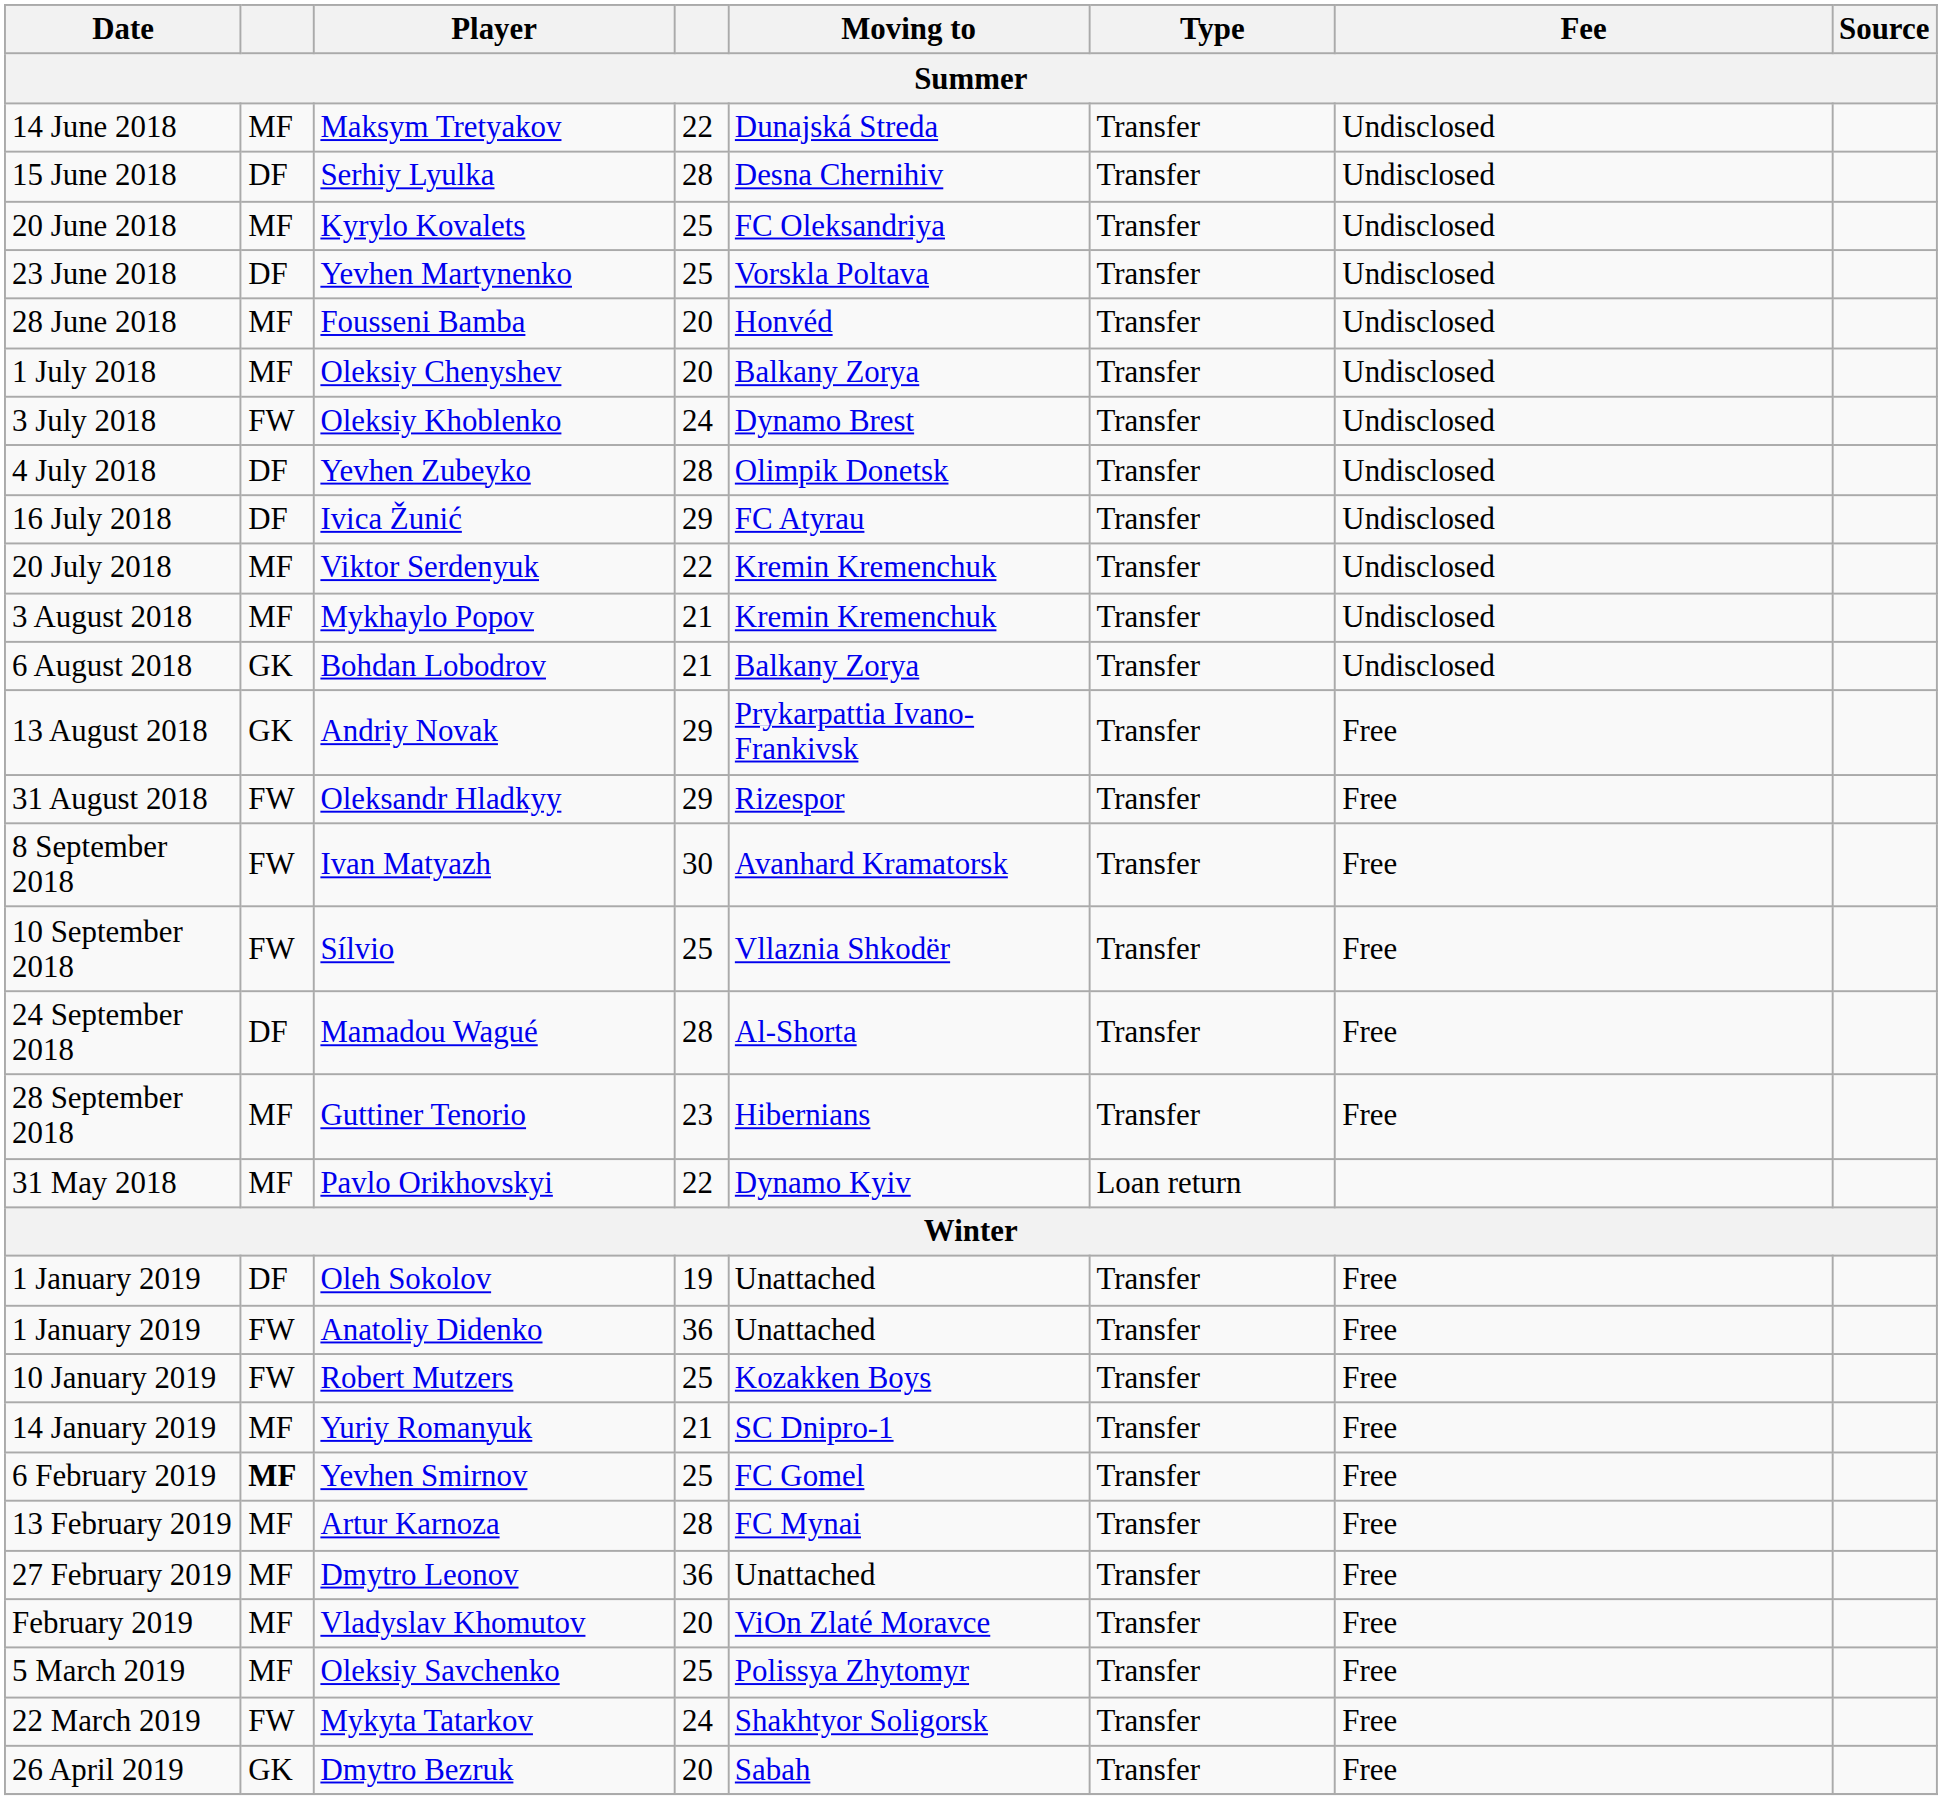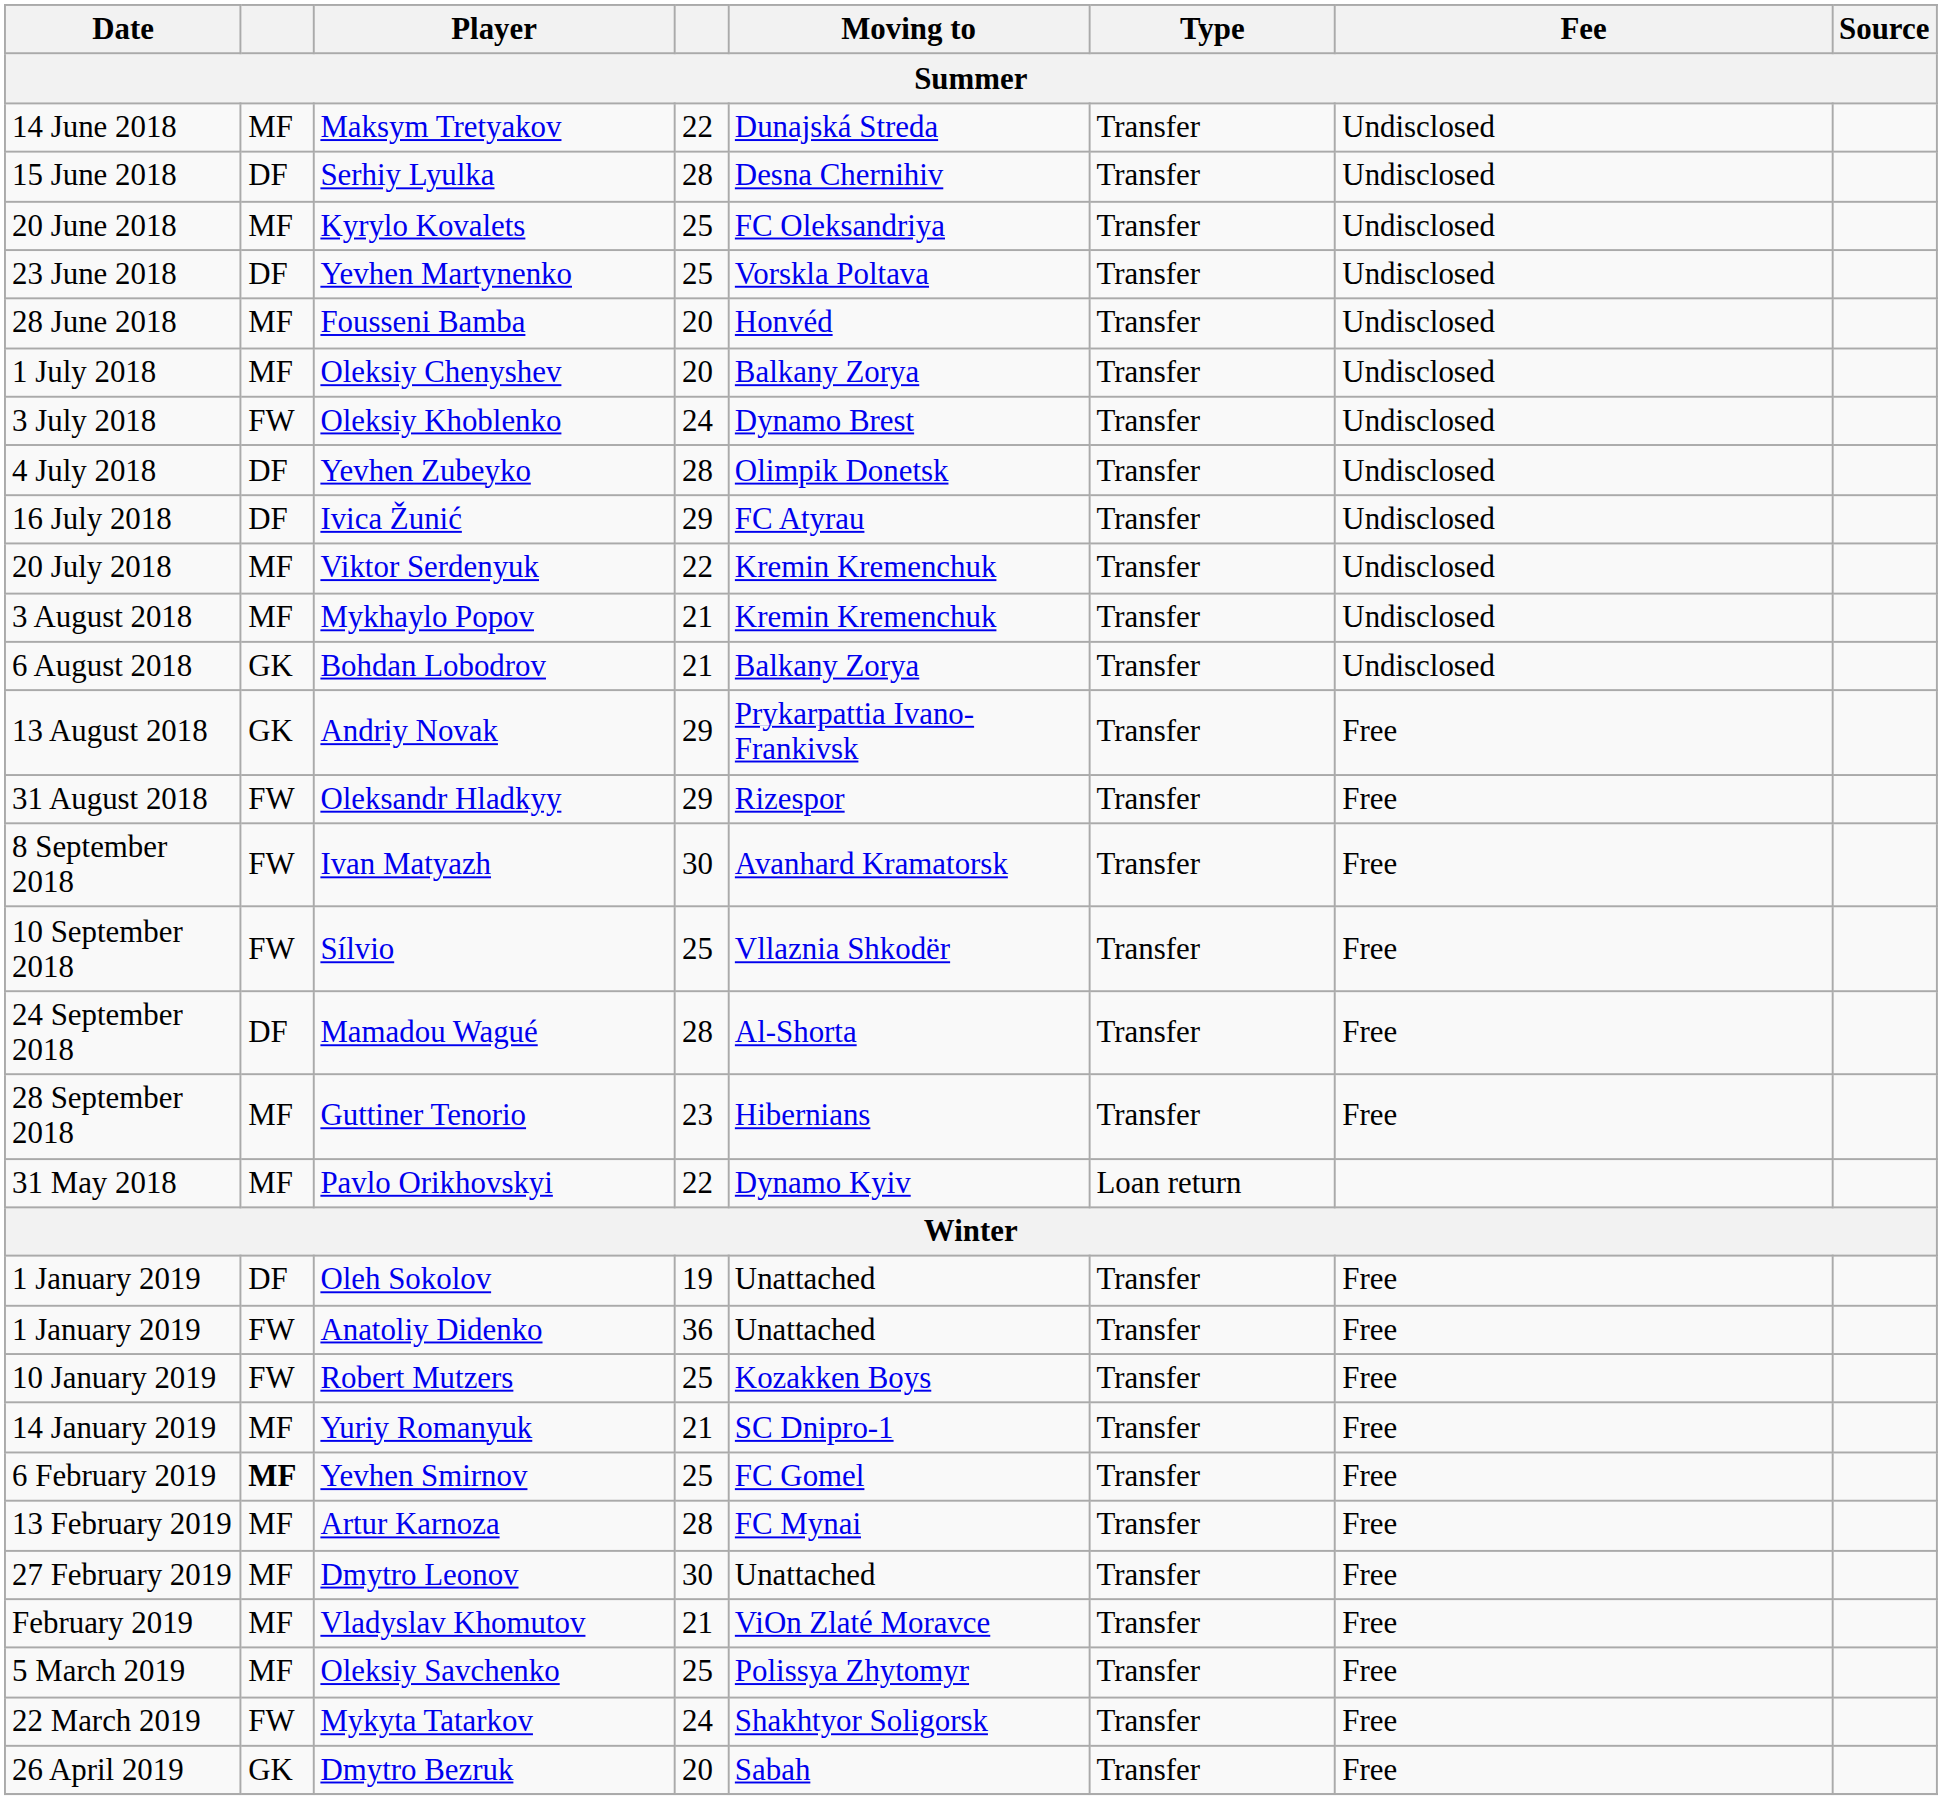Dmytro Leonov | column 4: 36 -> 30
Vladyslav Khomutov | column 4: 20 -> 21
